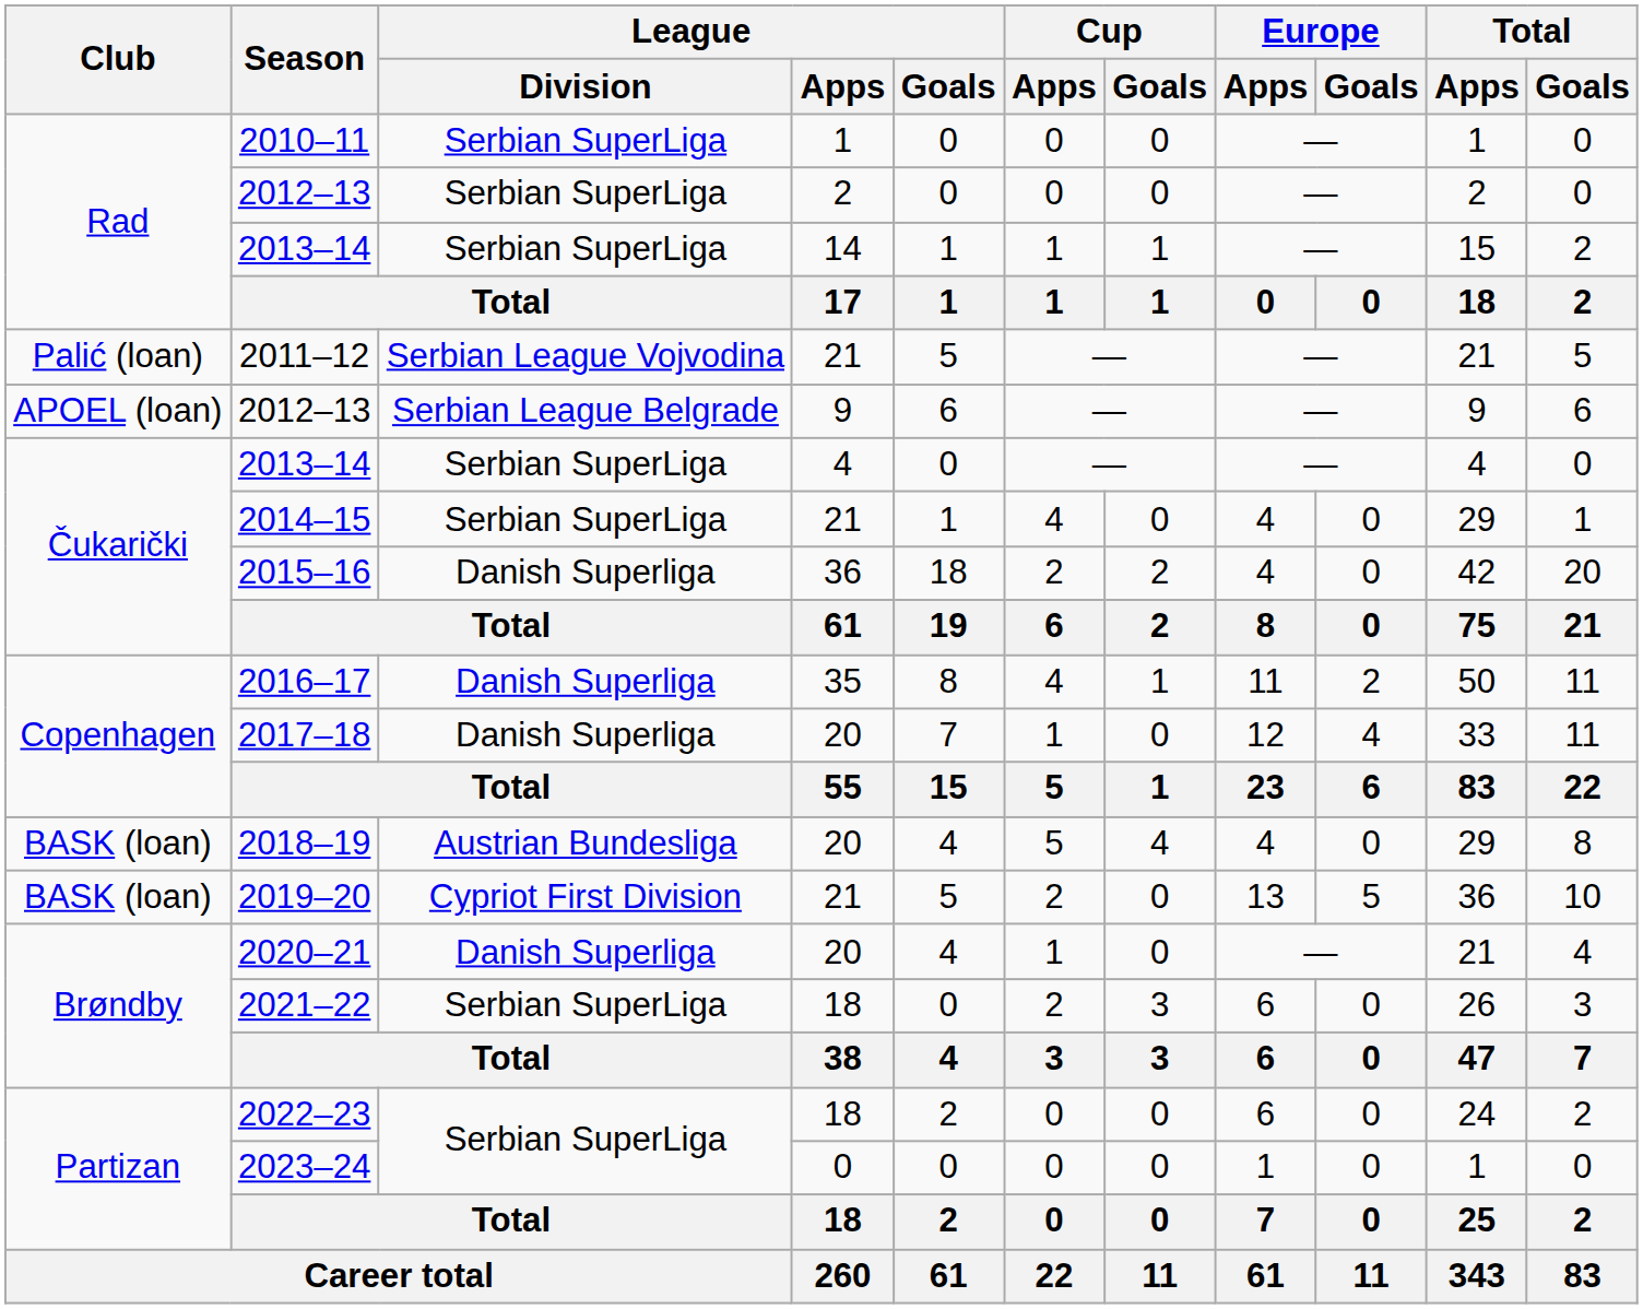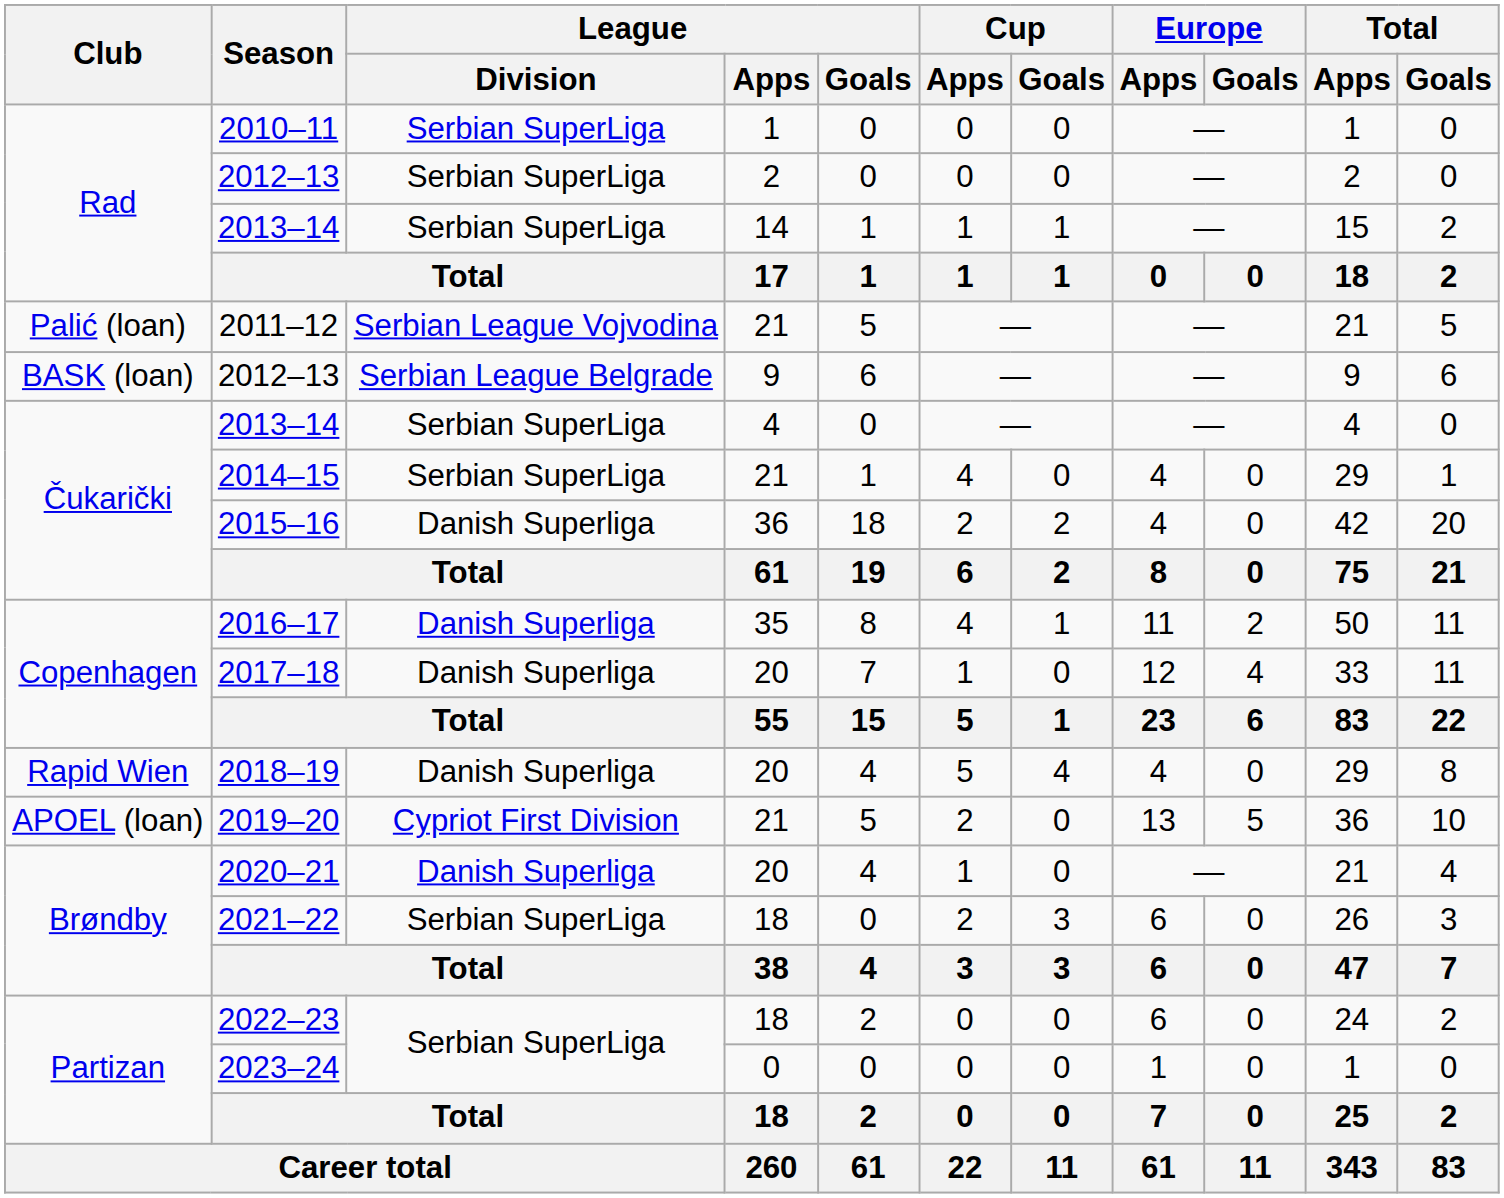2012–13 / 9 | Club: APOEL (loan) -> BASK (loan)
2018–19 | Club: BASK (loan) -> Rapid Wien
2018–19 | League / Division: Austrian Bundesliga -> Danish Superliga
2019–20 | Club: BASK (loan) -> APOEL (loan)
